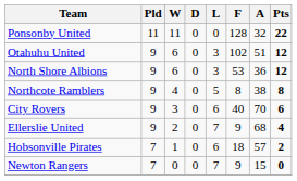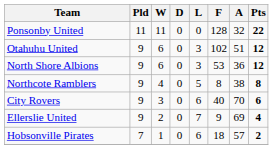Ellerslie United | A: 68 -> 69
- row: Newton Rangers | 7 | 0 | 0 | 7 | 9 | 15 | 0
